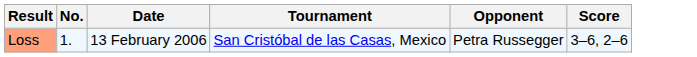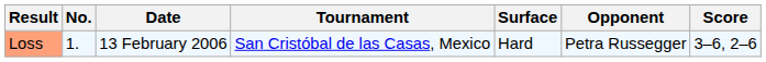+ column: Surface | Hard
